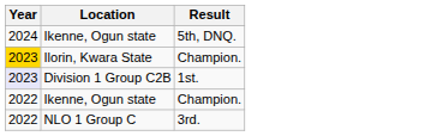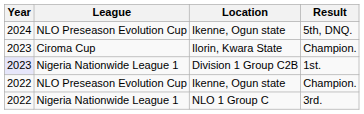+ column: League | NLO Preseason Evolution Cup | Ciroma Cup | Nigeria Nationwide League 1 | NLO Preseason Evolution Cup | Nigeria Nationwide League 1
Ilorin, Kwara State | Year: gold background -> no background
